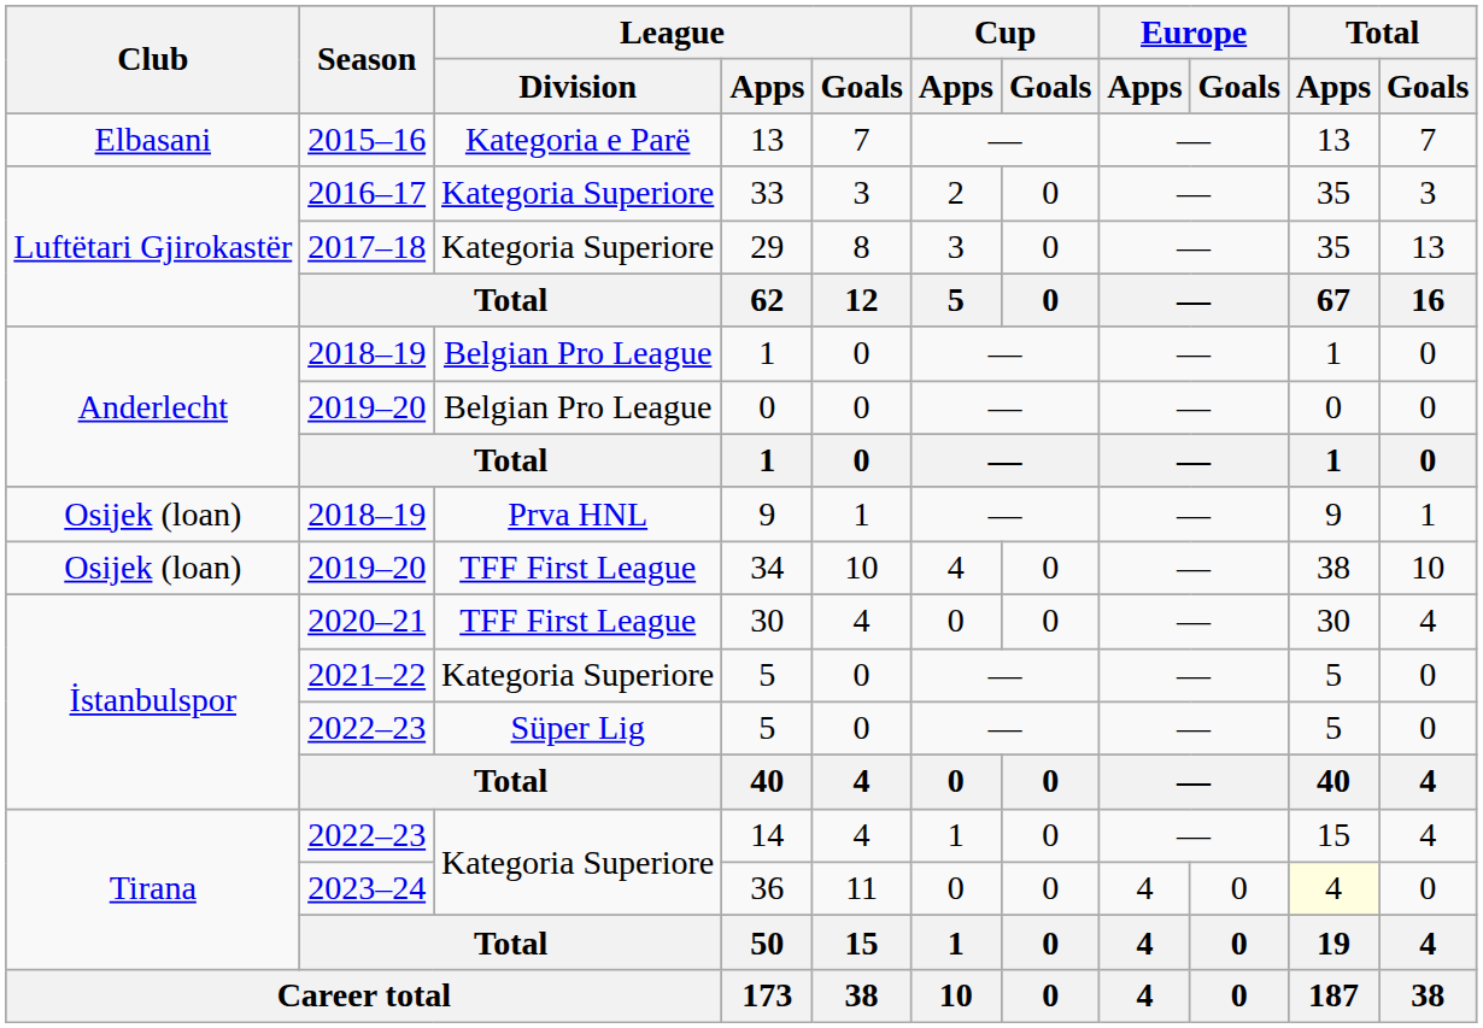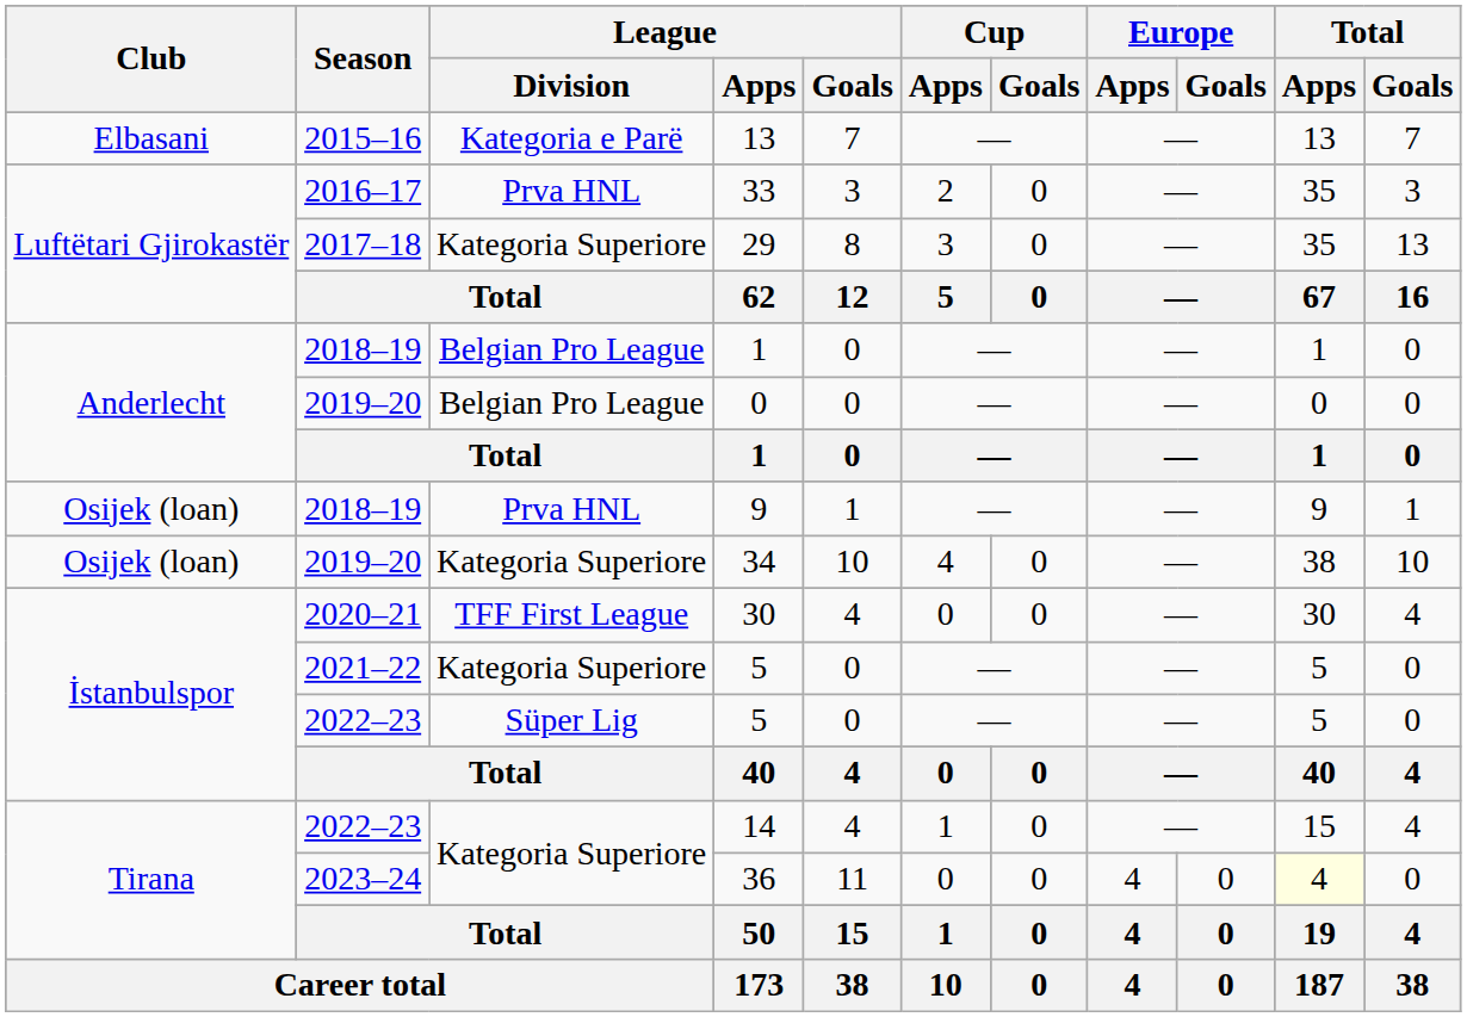33 | League / Division: Kategoria Superiore -> Prva HNL
34 | League / Division: TFF First League -> Kategoria Superiore
